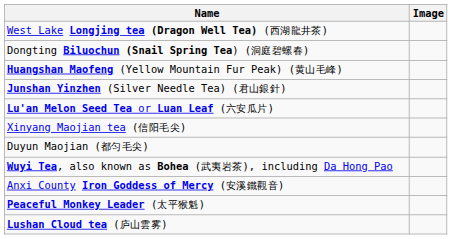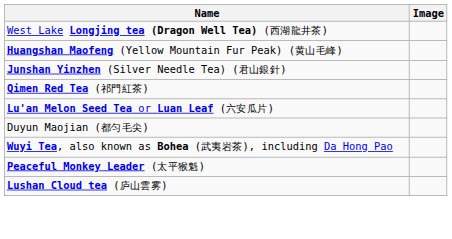- row: Dongting Biluochun (Snail Spring Tea) (洞庭碧螺春)
+ row: Qimen Red Tea (祁門紅茶)
- row: Xinyang Maojian tea (信阳毛尖)
- row: Anxi County Iron Goddess of Mercy (安溪鐵觀音)
